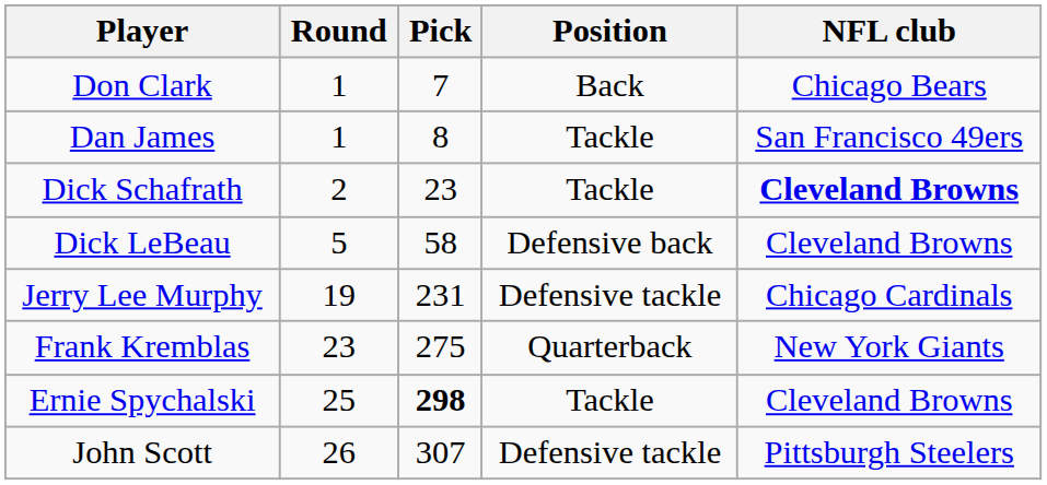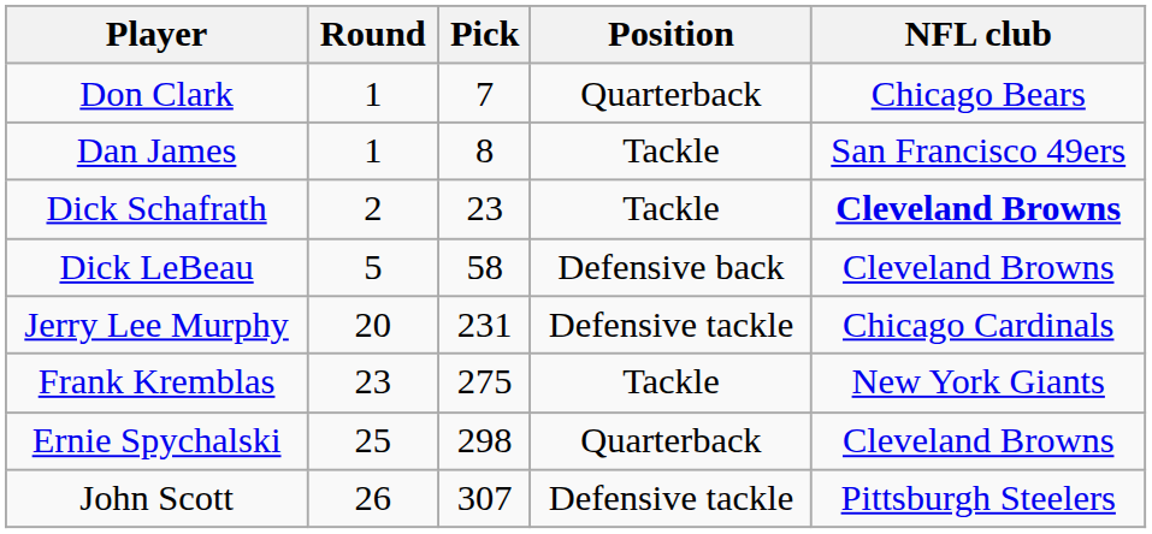Don Clark | Position: Back -> Quarterback
Jerry Lee Murphy | Round: 19 -> 20
Frank Kremblas | Position: Quarterback -> Tackle
Ernie Spychalski | Pick: bold -> normal
Ernie Spychalski | Position: Tackle -> Quarterback
